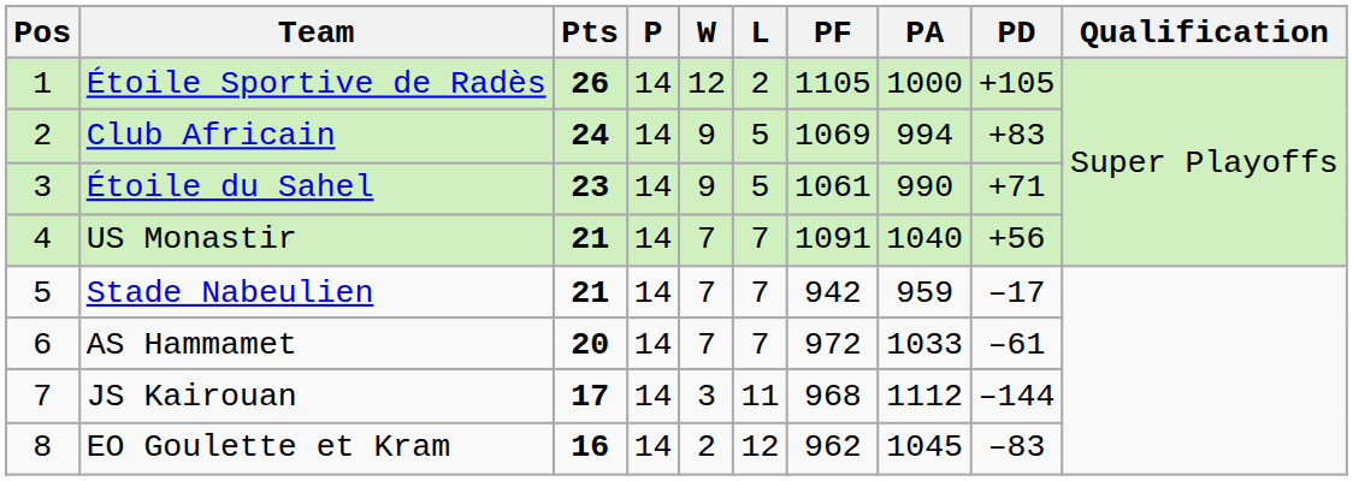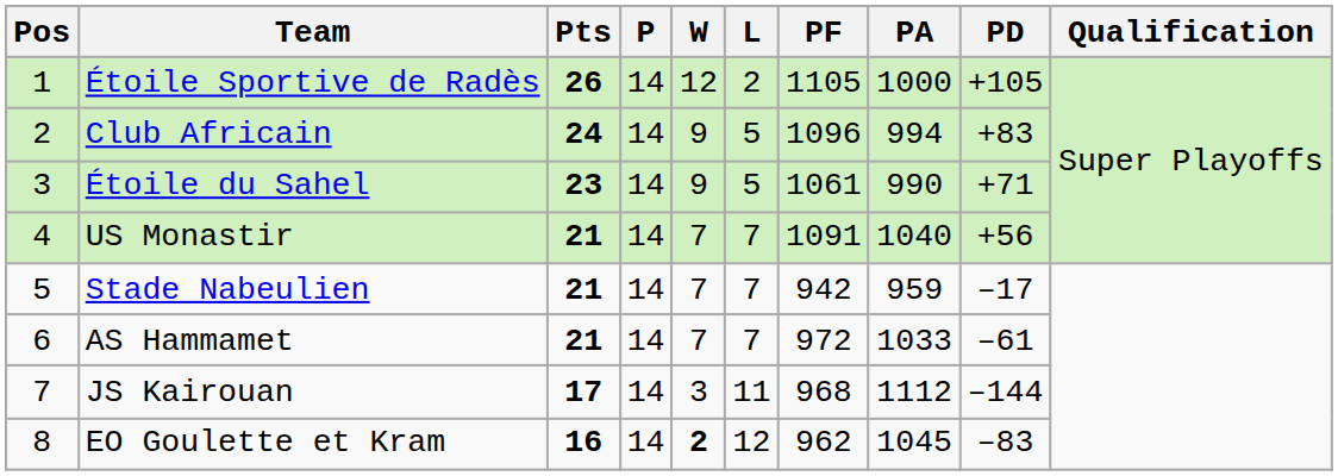Club Africain | PF: 1069 -> 1096
AS Hammamet | Pts: 20 -> 21
EO Goulette et Kram | W: normal -> bold
